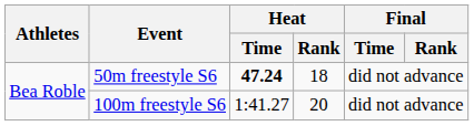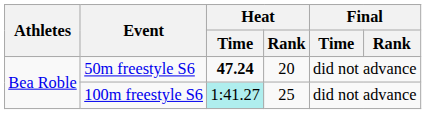50m freestyle S6 | Heat / Rank: 18 -> 20
100m freestyle S6 | Heat / Time: no background -> paleturquoise background
100m freestyle S6 | Heat / Rank: 20 -> 25
